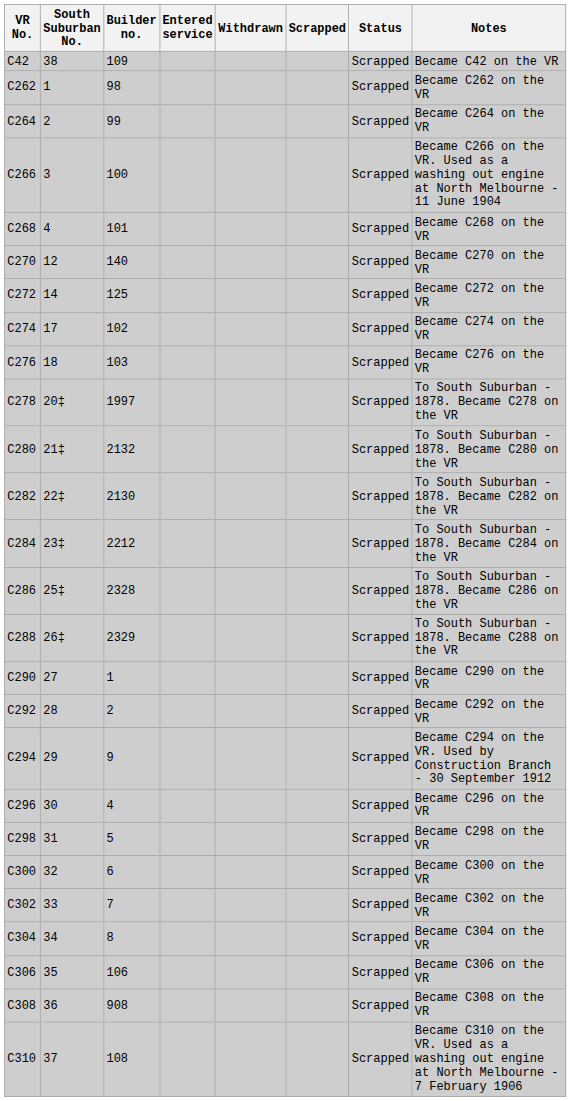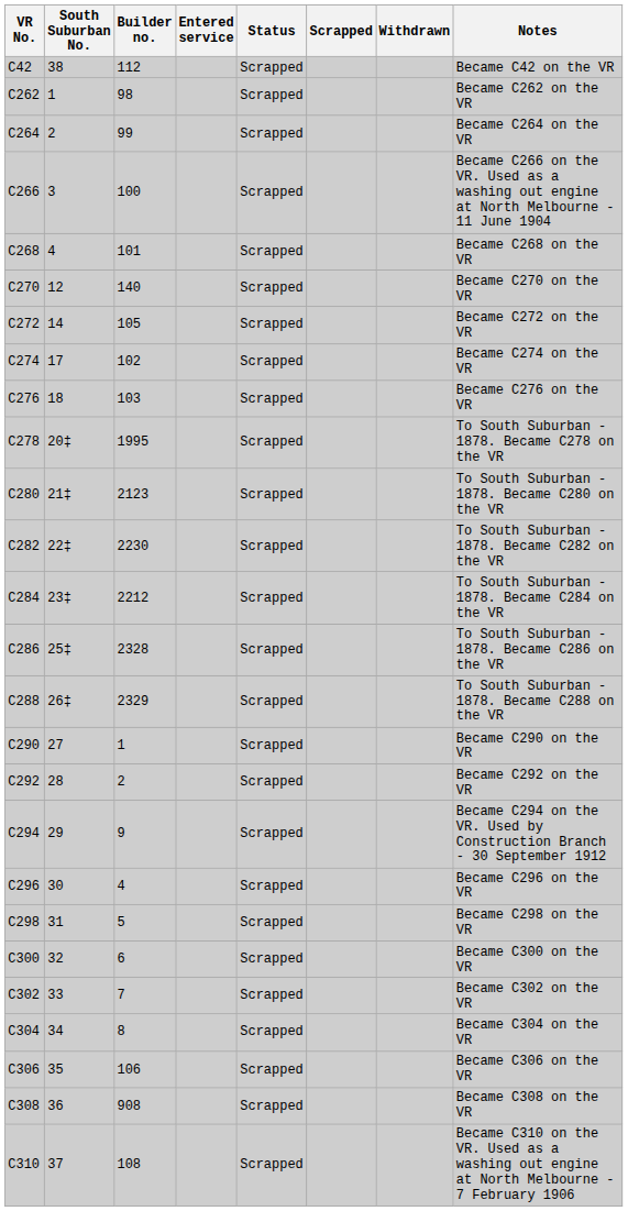columns swapped: Withdrawn <-> Status
C42 | Builder no.: 109 -> 112
C272 | Builder no.: 125 -> 105
C278 | Builder no.: 1997 -> 1995
C280 | Builder no.: 2132 -> 2123
C282 | Builder no.: 2130 -> 2230
